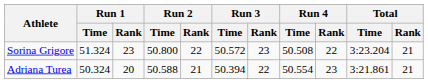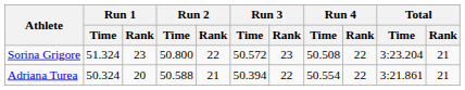Adriana Turea | Run 4 / Rank: 23 -> 22
